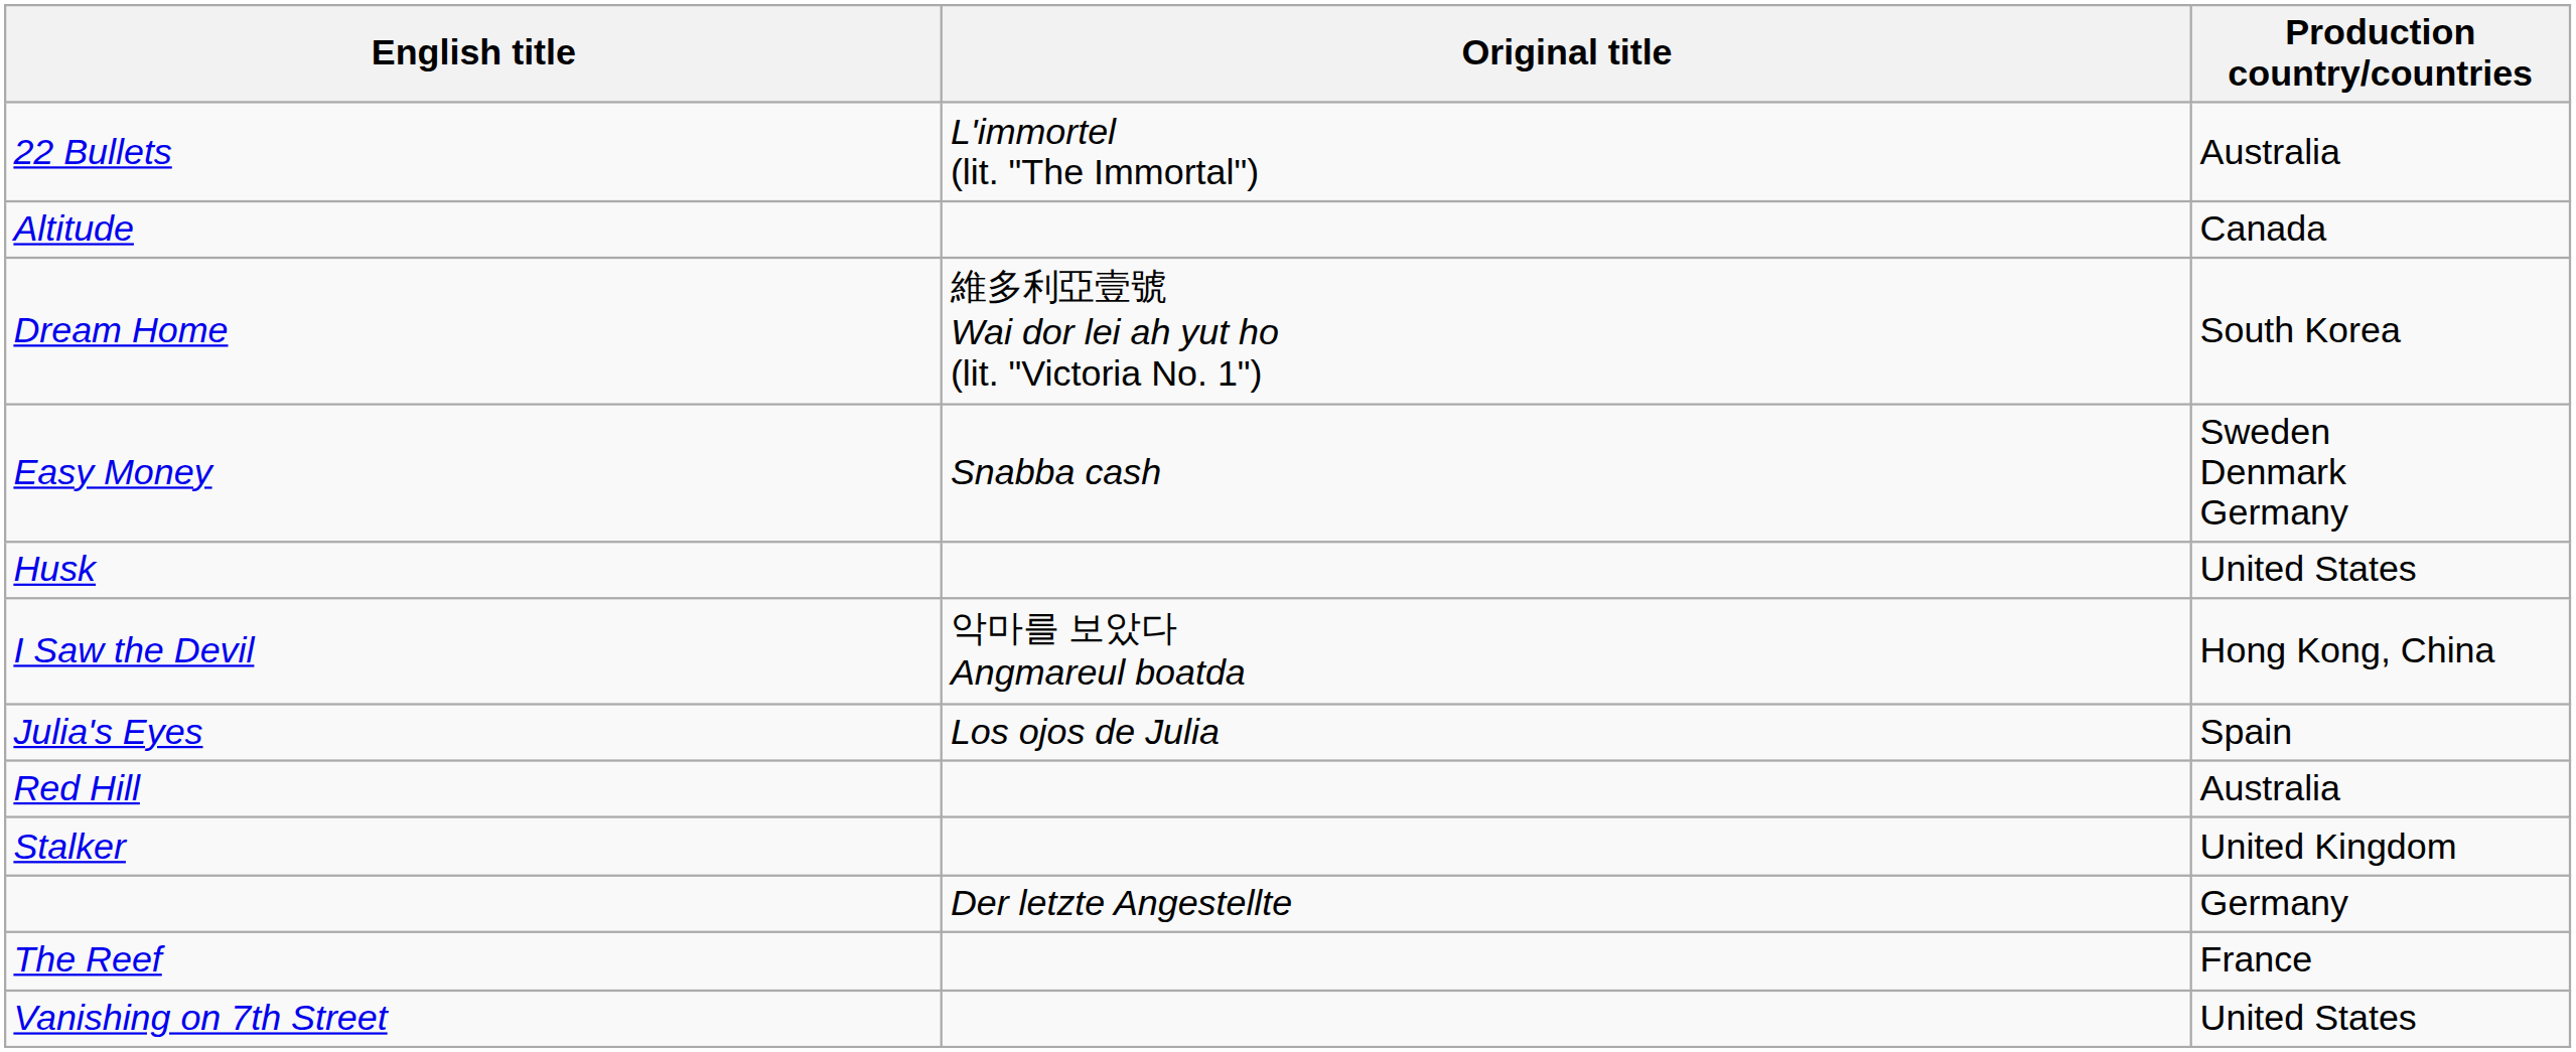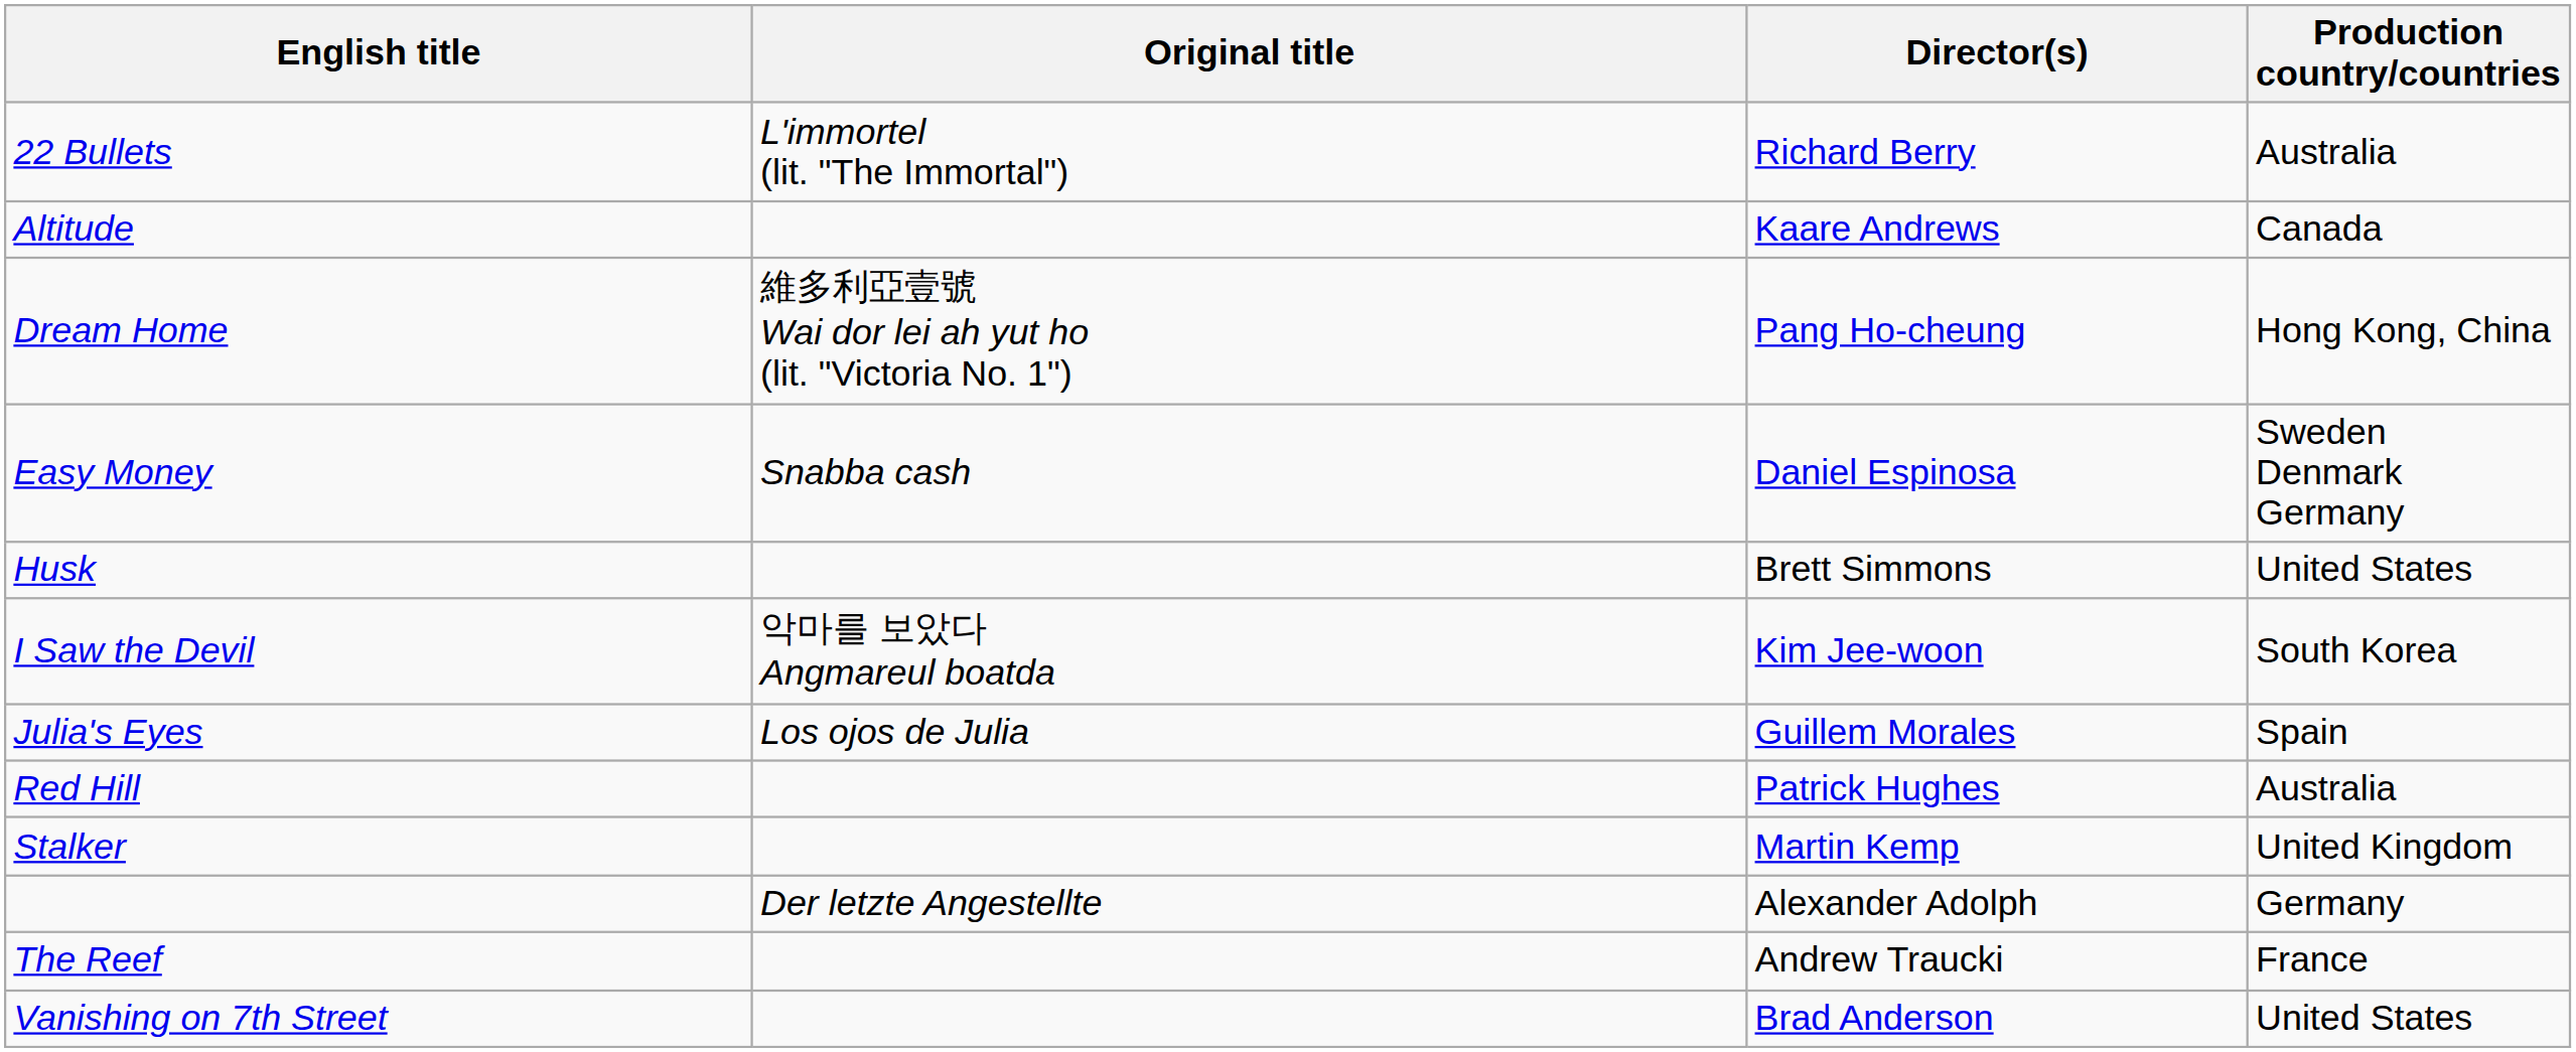+ column: Director(s) | Richard Berry | Kaare Andrews | Pang Ho-cheung | Daniel Espinosa | Brett Simmons | Kim Jee-woon | Guillem Morales | Patrick Hughes | Martin Kemp | Alexander Adolph | Andrew Traucki | Brad Anderson
Dream Home | Production country/countries: South Korea -> Hong Kong, China
I Saw the Devil | Production country/countries: Hong Kong, China -> South Korea
